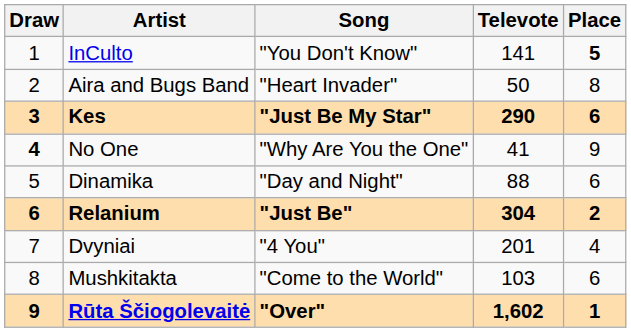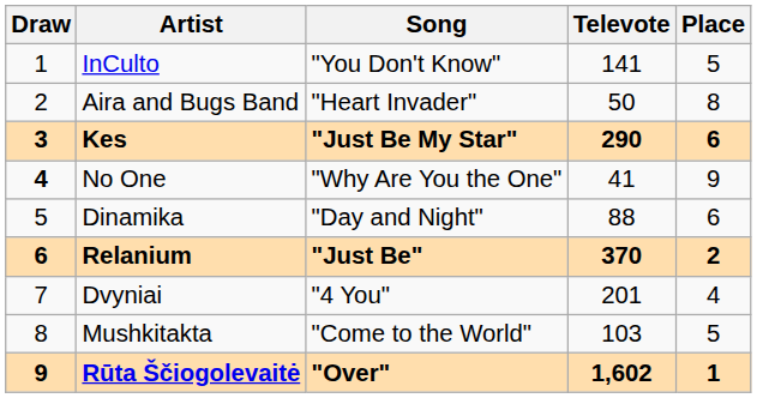InCulto | Place: bold -> normal
Relanium | Televote: 304 -> 370
Mushkitakta | Place: 6 -> 5
